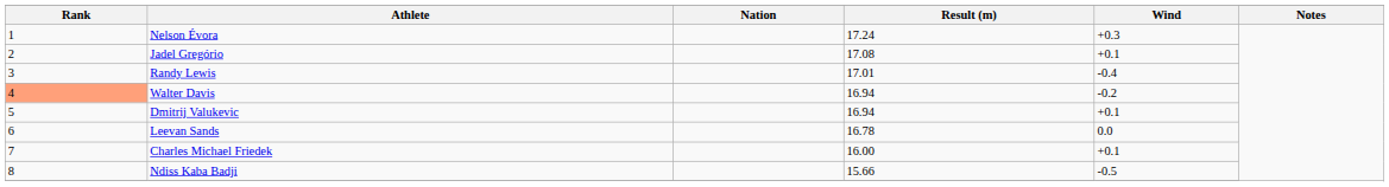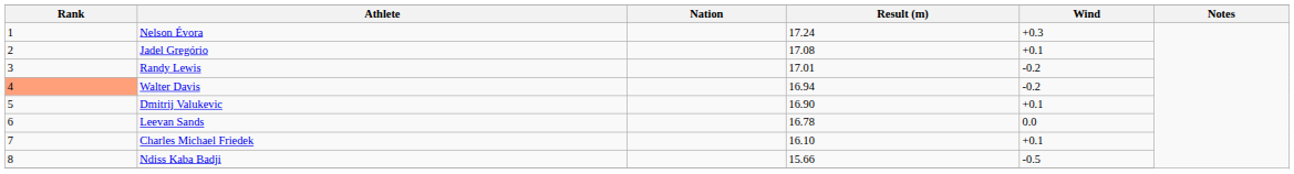Randy Lewis | Wind: -0.4 -> -0.2
Dmitrij Valukevic | Result (m): 16.94 -> 16.90
Charles Michael Friedek | Result (m): 16.00 -> 16.10
